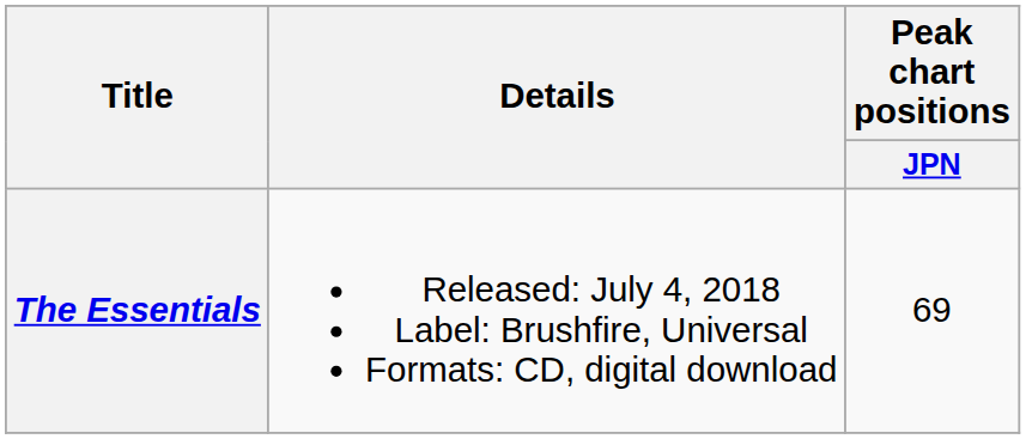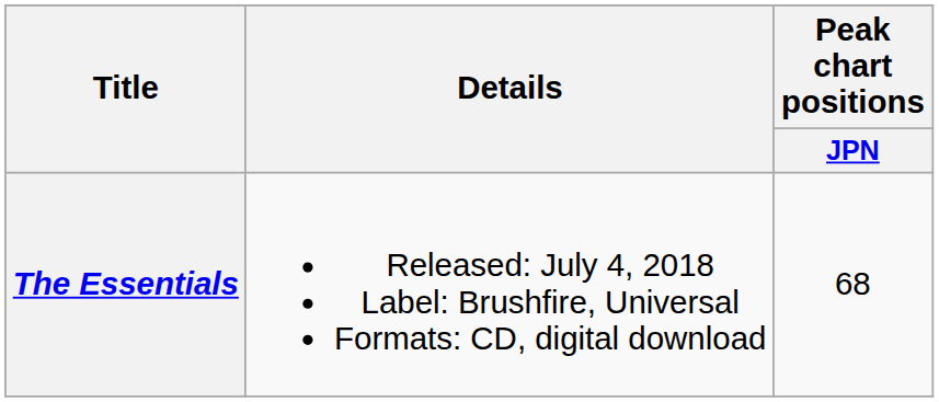The Essentials | Peak chart positions / JPN: 69 -> 68
